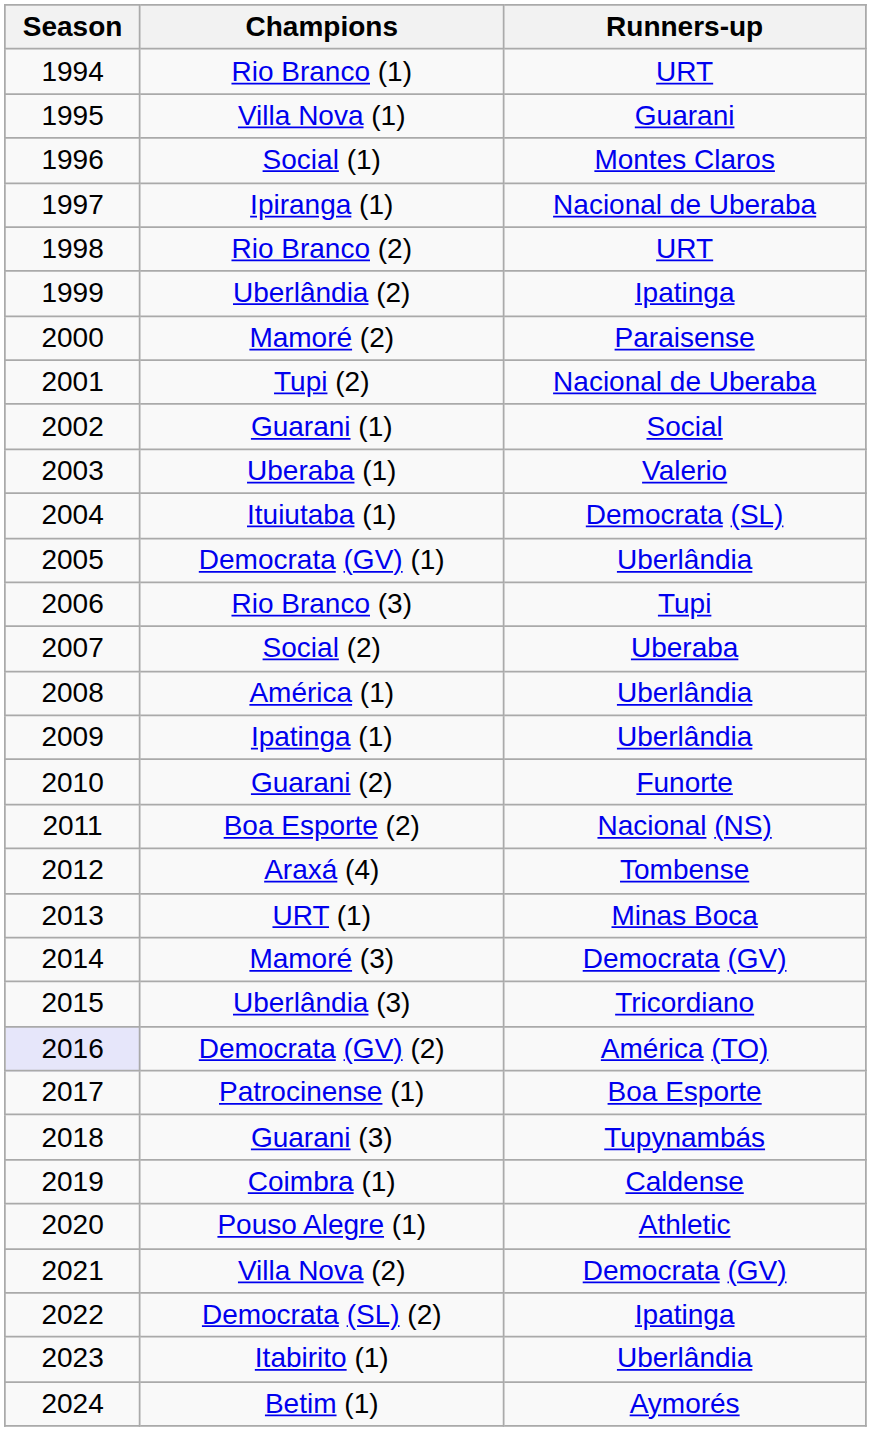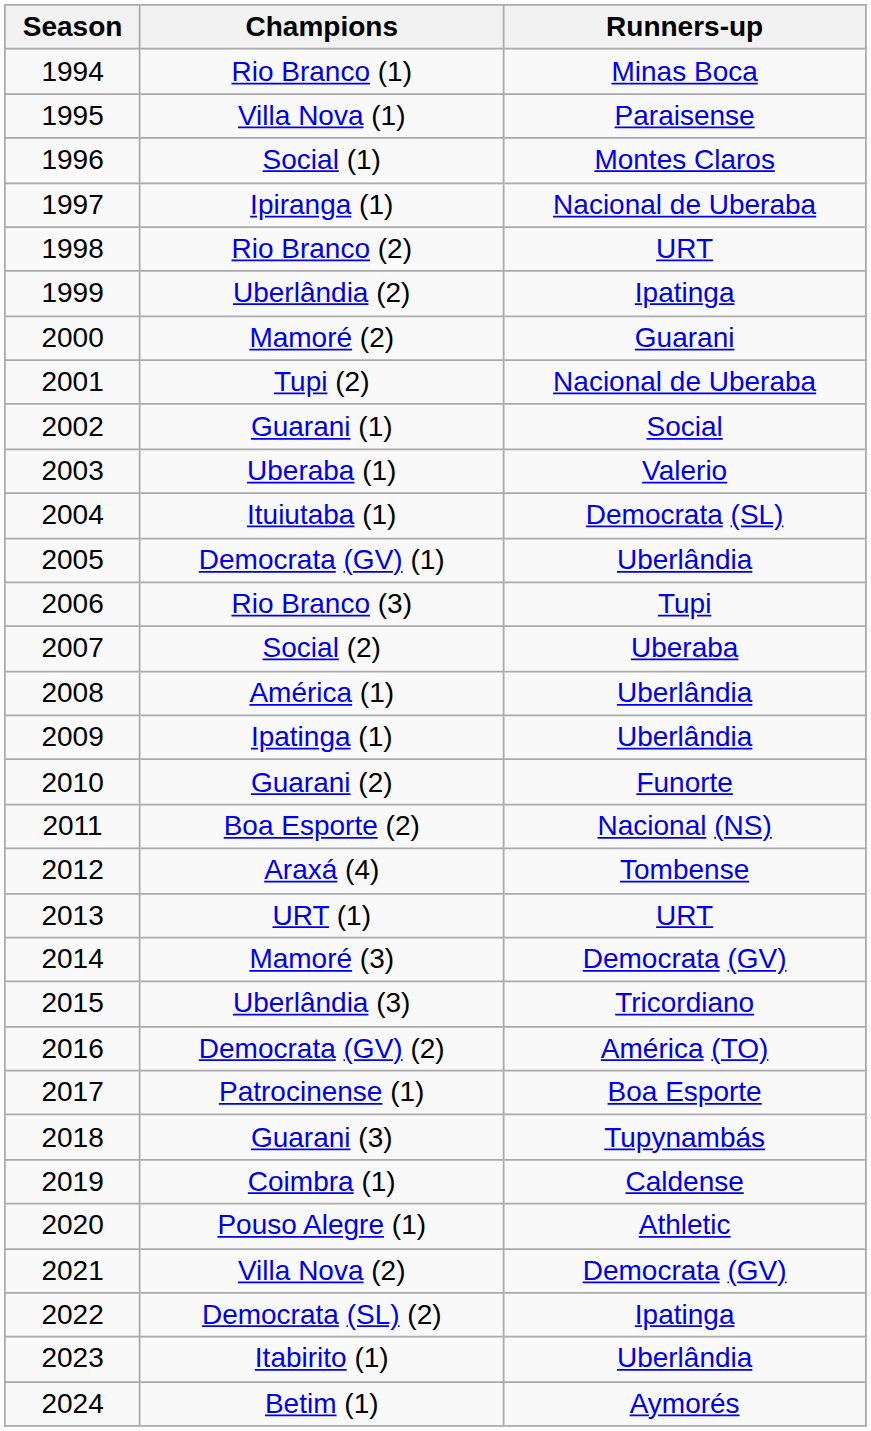Rio Branco (1) | Runners-up: URT -> Minas Boca
Villa Nova (1) | Runners-up: Guarani -> Paraisense
Mamoré (2) | Runners-up: Paraisense -> Guarani
URT (1) | Runners-up: Minas Boca -> URT
Democrata (GV) (2) | Season: lavender background -> no background
